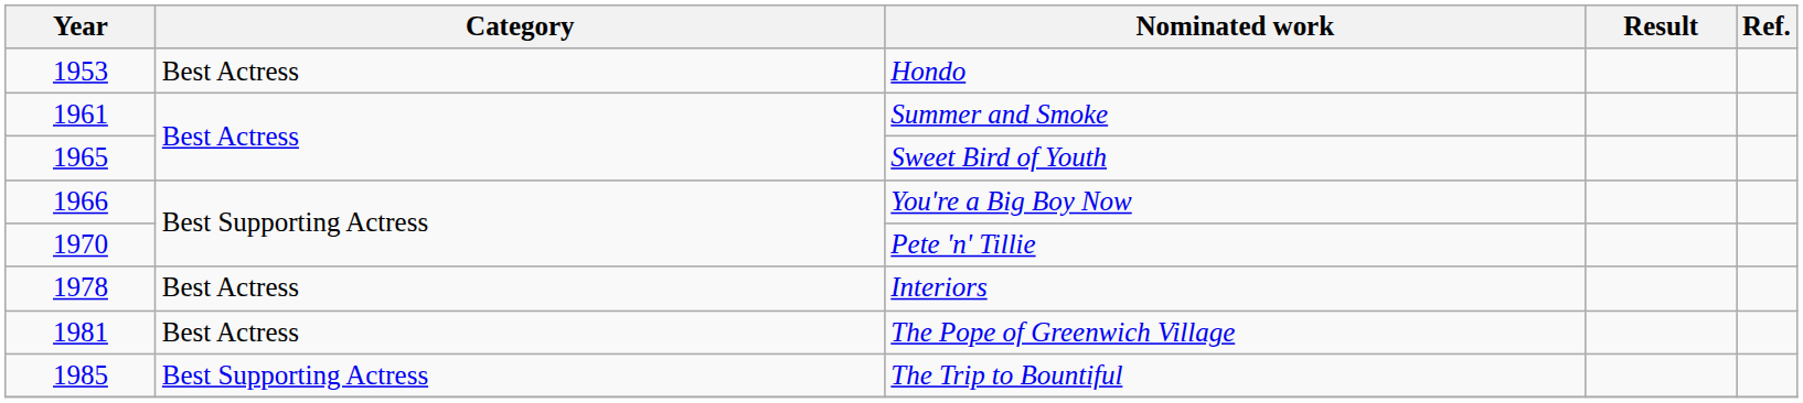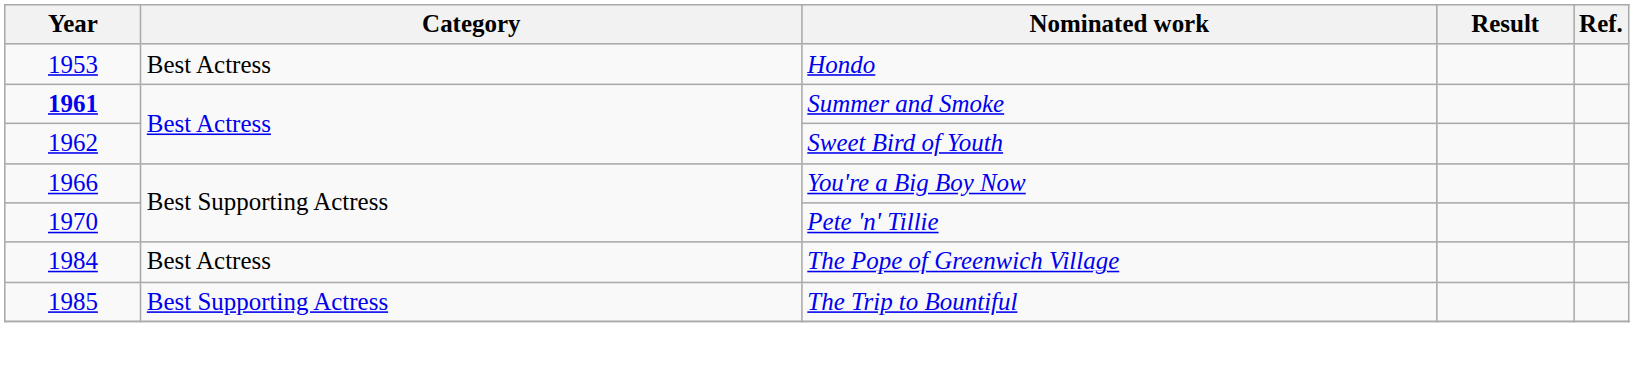Summer and Smoke | Year: normal -> bold
Sweet Bird of Youth | Year: 1965 -> 1962
- row: 1978 | Best Actress | Interiors
The Pope of Greenwich Village | Year: 1981 -> 1984
